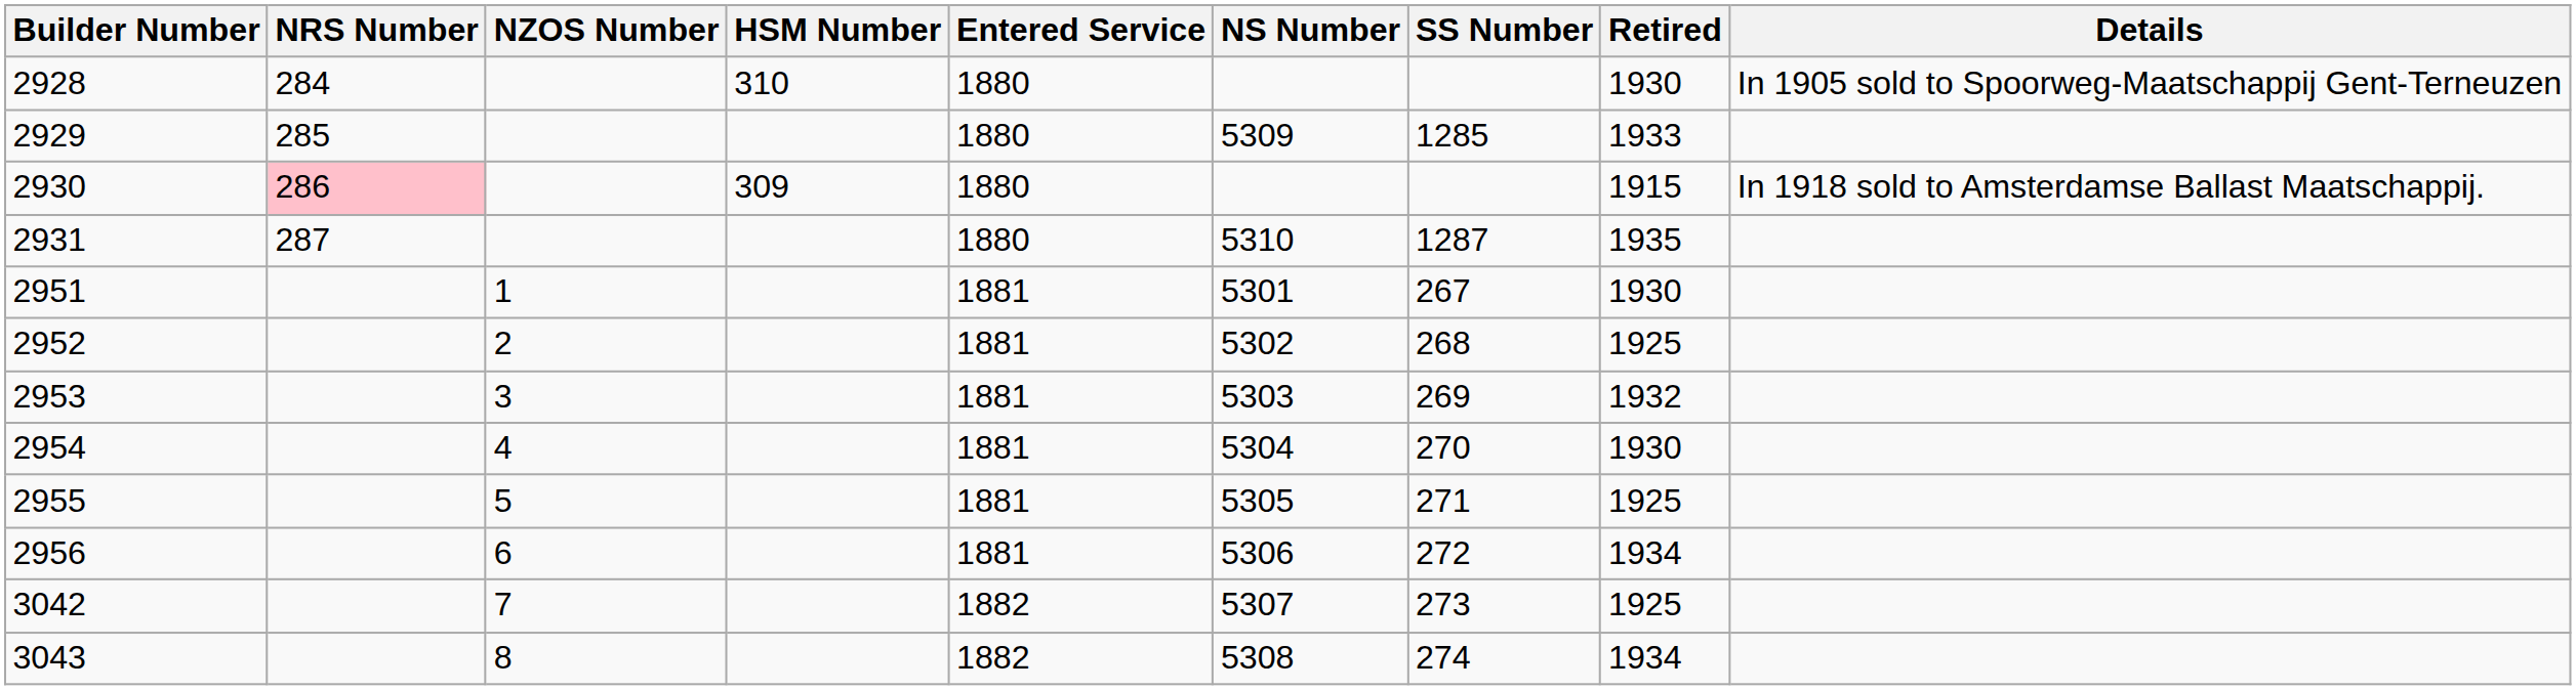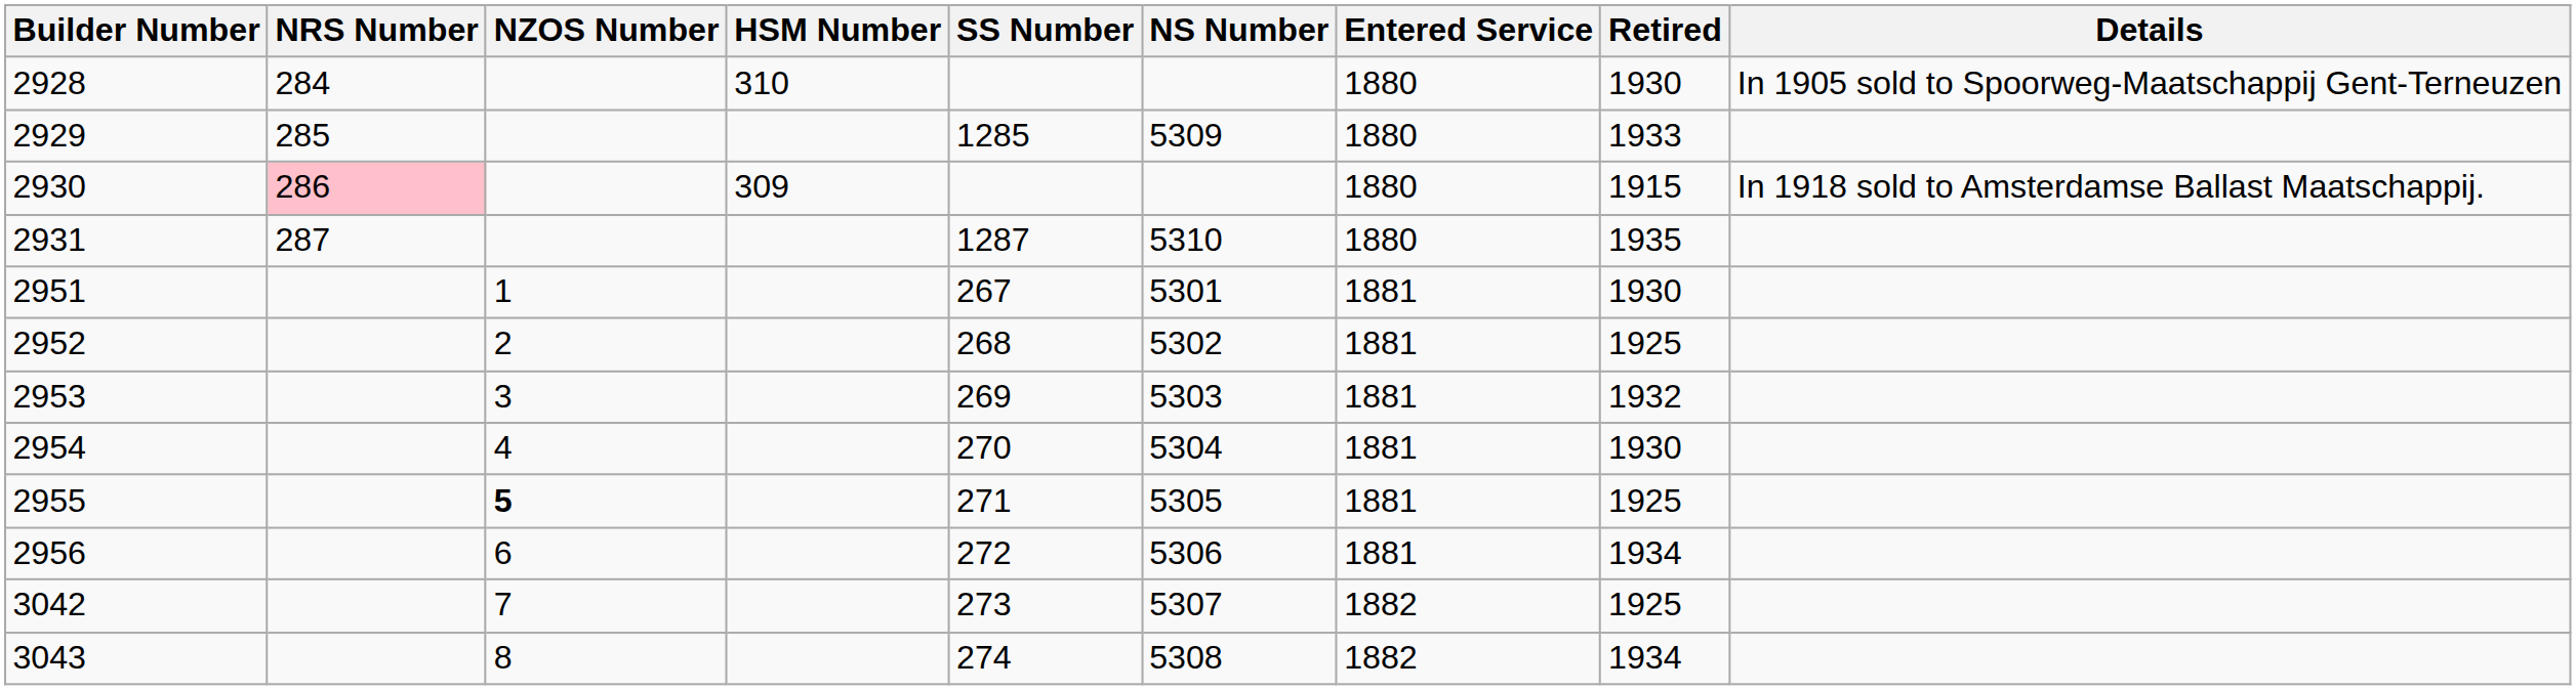columns swapped: SS Number <-> Entered Service
2955 | NZOS Number: normal -> bold
